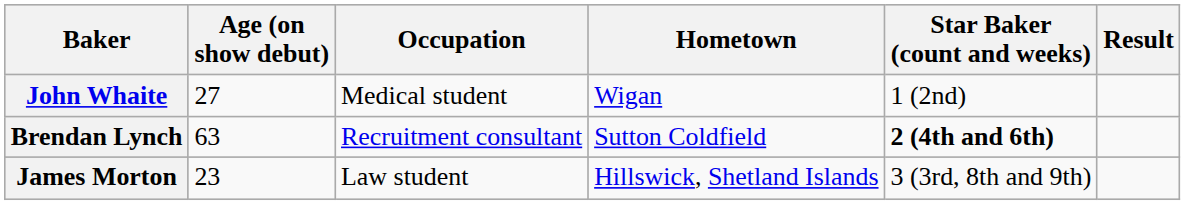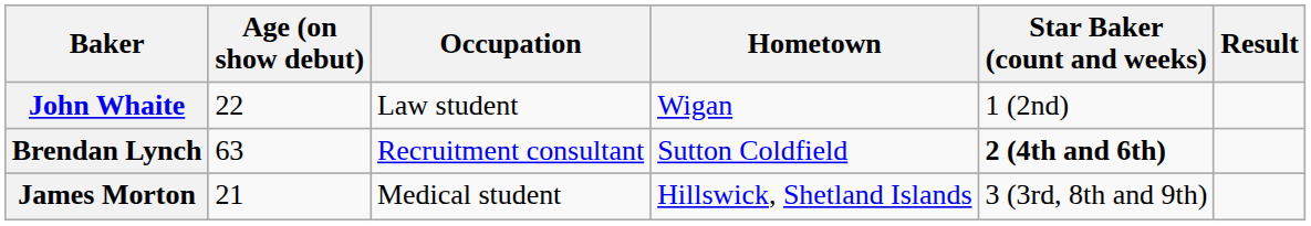John Whaite | Age (on show debut): 27 -> 22
John Whaite | Occupation: Medical student -> Law student
James Morton | Age (on show debut): 23 -> 21
James Morton | Occupation: Law student -> Medical student
